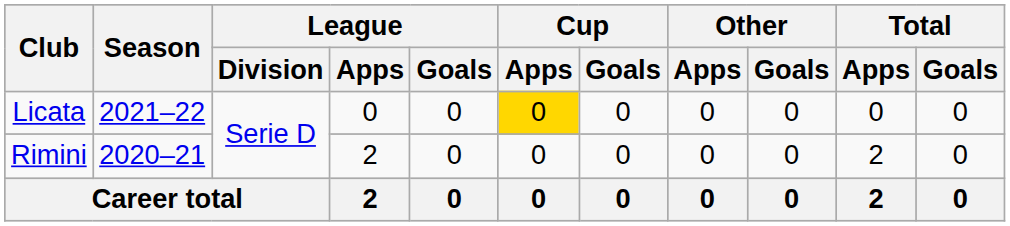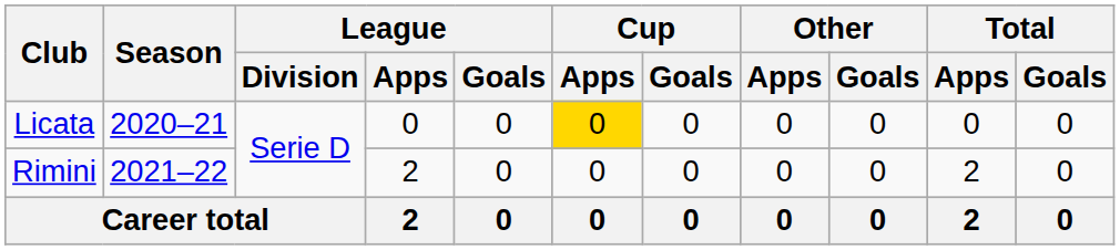Licata | Season: 2021–22 -> 2020–21
Rimini | Season: 2020–21 -> 2021–22
